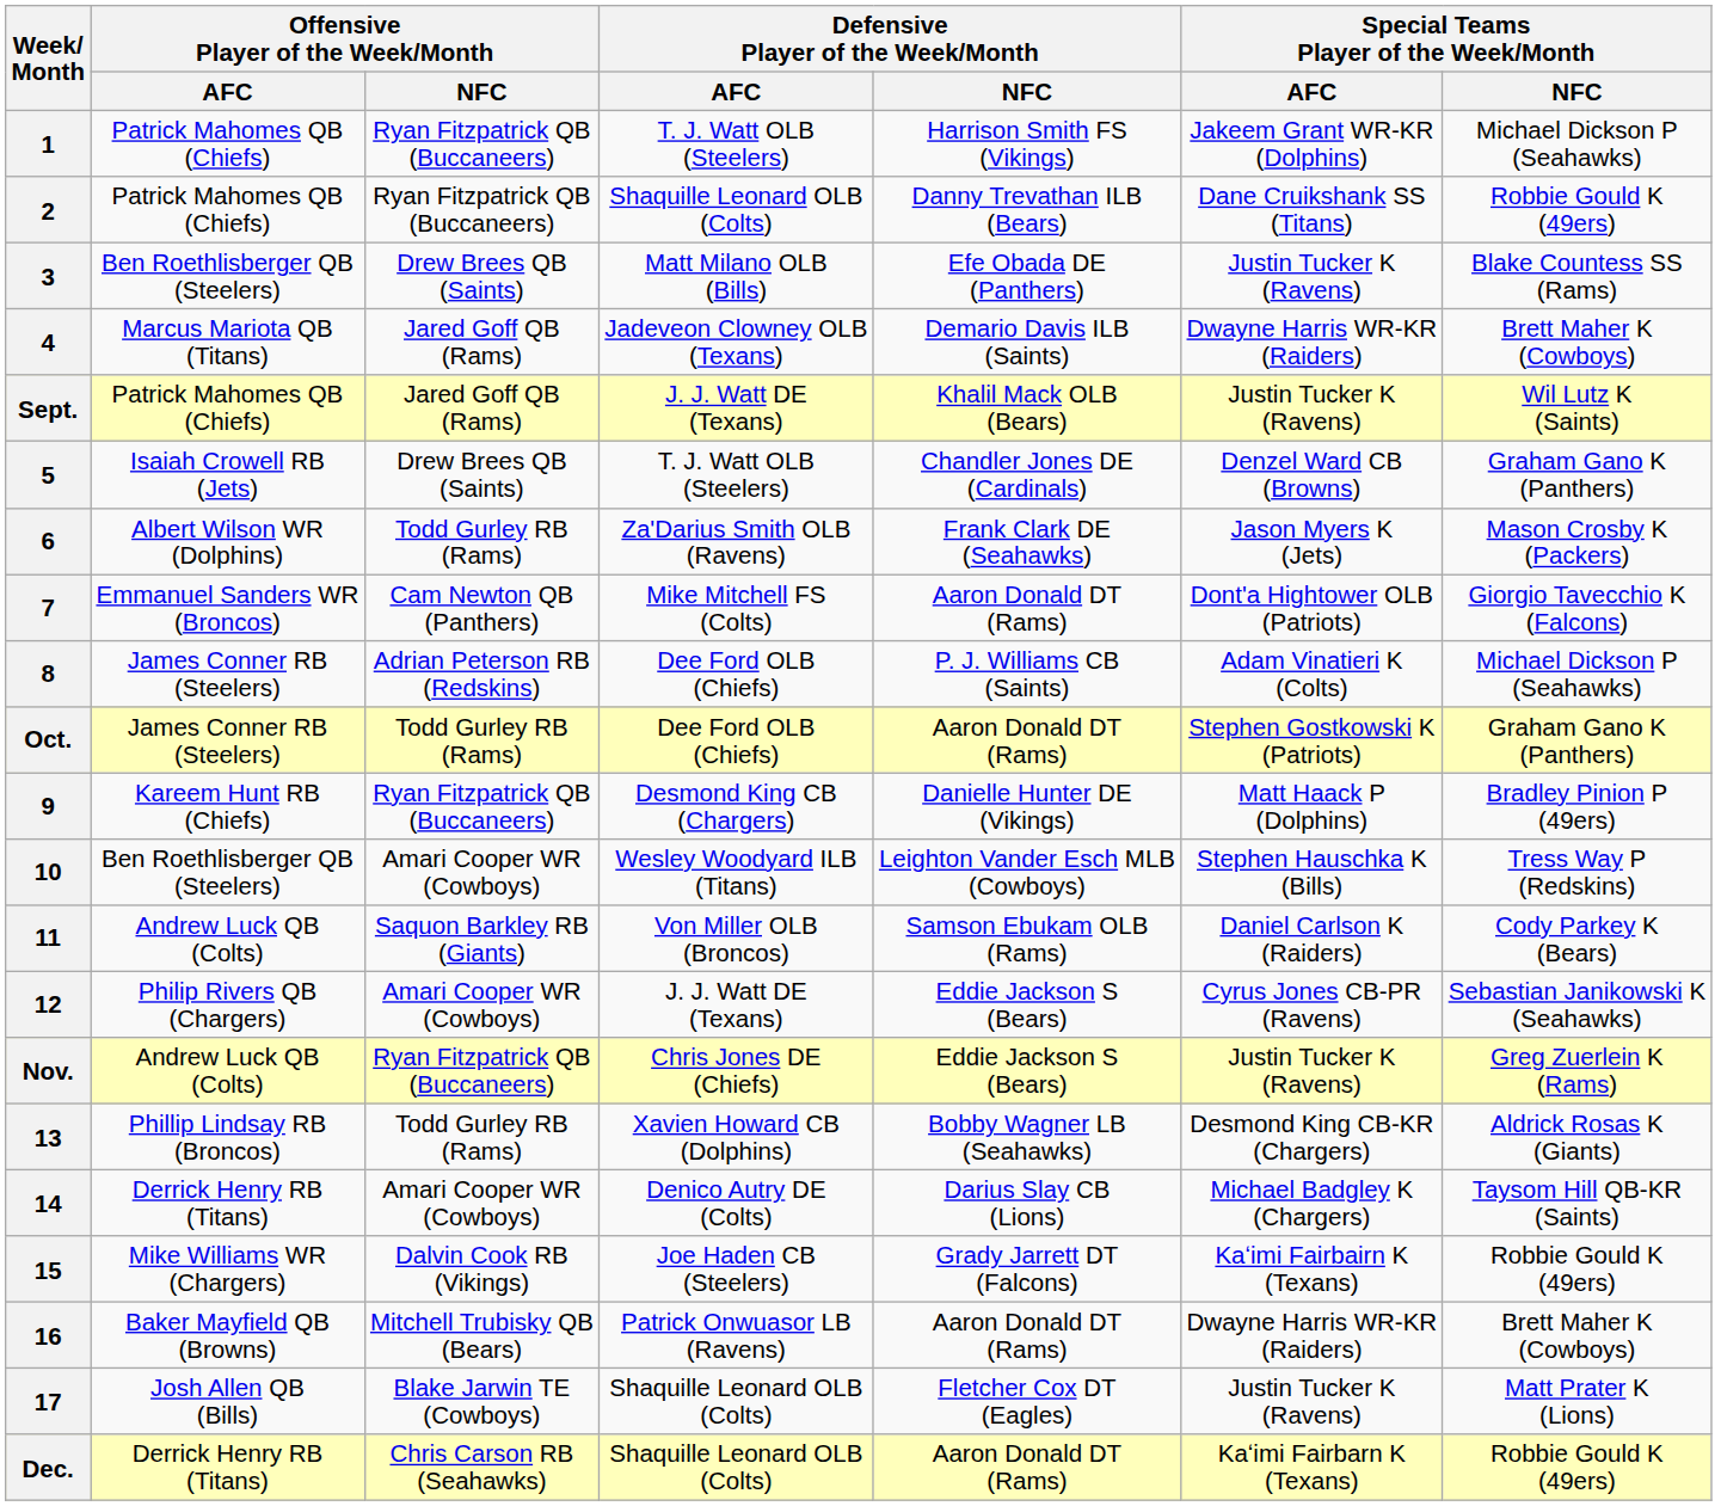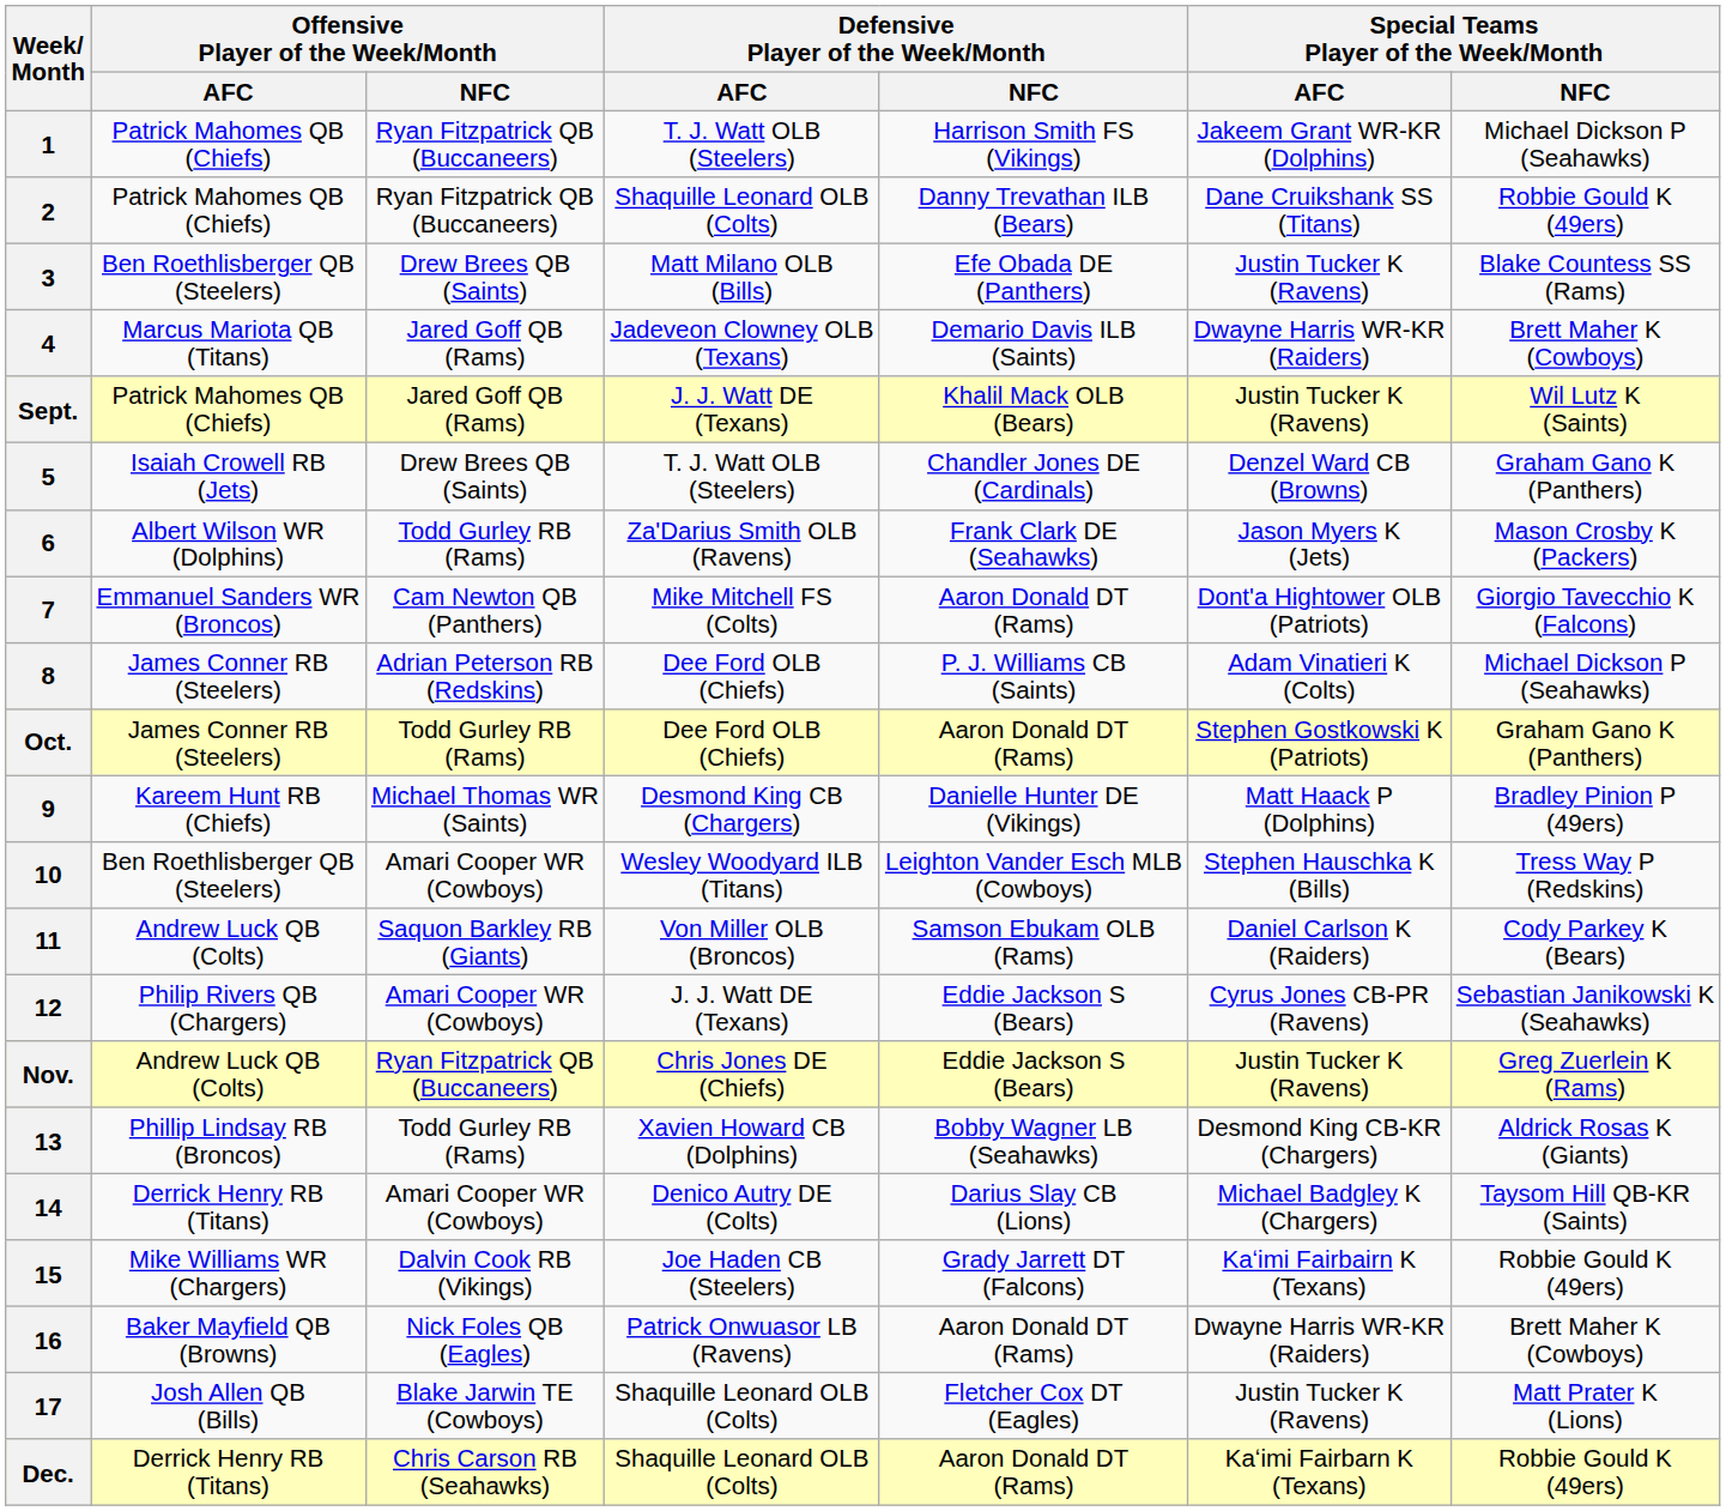9 | Offensive Player of the Week/Month / NFC: Ryan Fitzpatrick QB (Buccaneers) -> Michael Thomas WR (Saints)
16 | Offensive Player of the Week/Month / NFC: Mitchell Trubisky QB (Bears) -> Nick Foles QB (Eagles)
